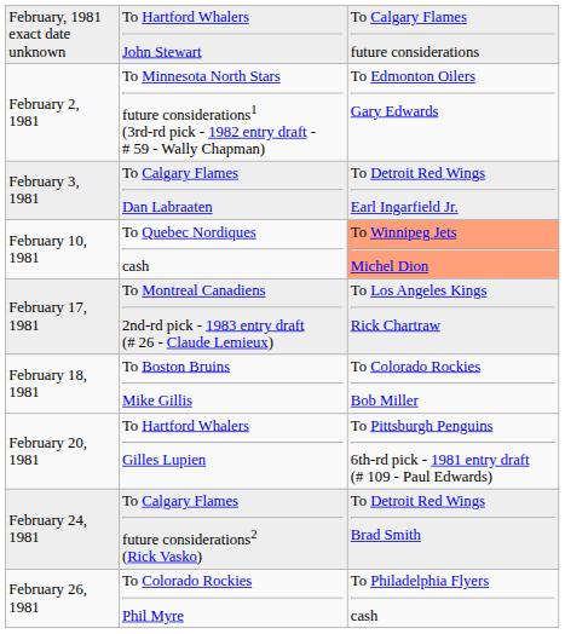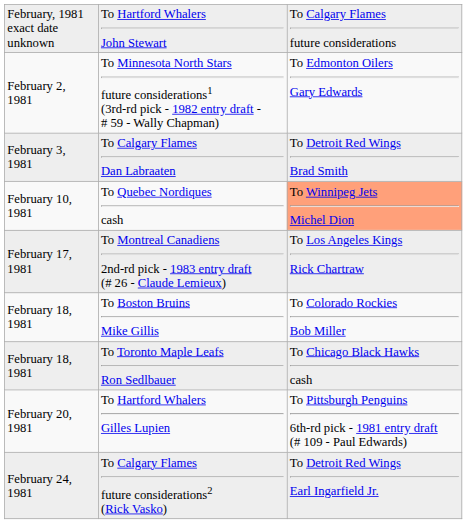To Calgary Flames Dan Labraaten | column 3: To Detroit Red Wings Earl Ingarfield Jr. -> To Detroit Red Wings Brad Smith
+ row: February 18, 1981 | To Toronto Maple Leafs Ron Sedlbauer | To Chicago Black Hawks cash
To Calgary Flames future considerations2 (Rick Vasko) | column 3: To Detroit Red Wings Brad Smith -> To Detroit Red Wings Earl Ingarfield Jr.
- row: February 26, 1981 | To Colorado Rockies Phil Myre | To Philadelphia Flyers cash
